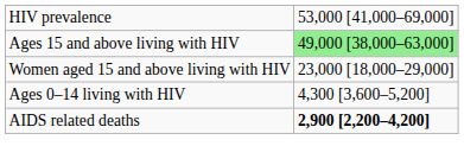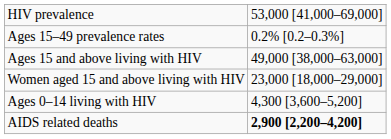+ row: Ages 15–49 prevalence rates | 0.2% [0.2–0.3%]
Ages 15 and above living with HIV | column 2: lightgreen background -> no background
